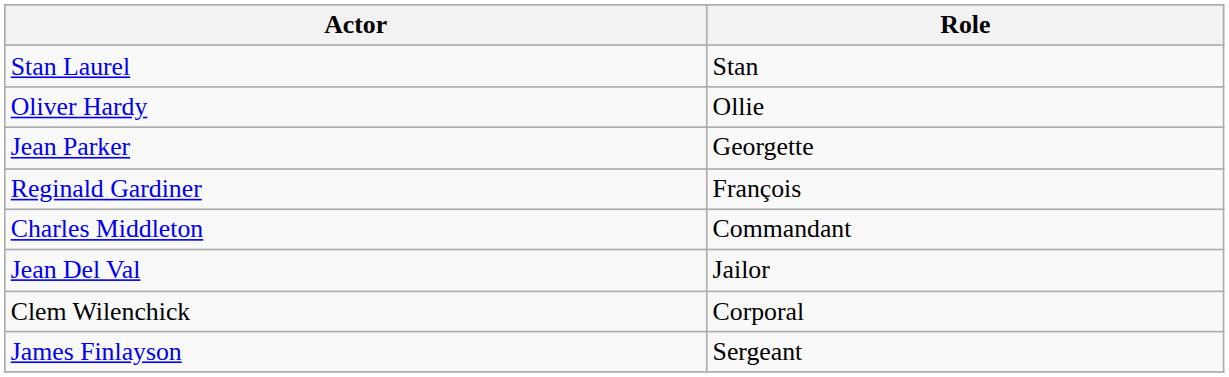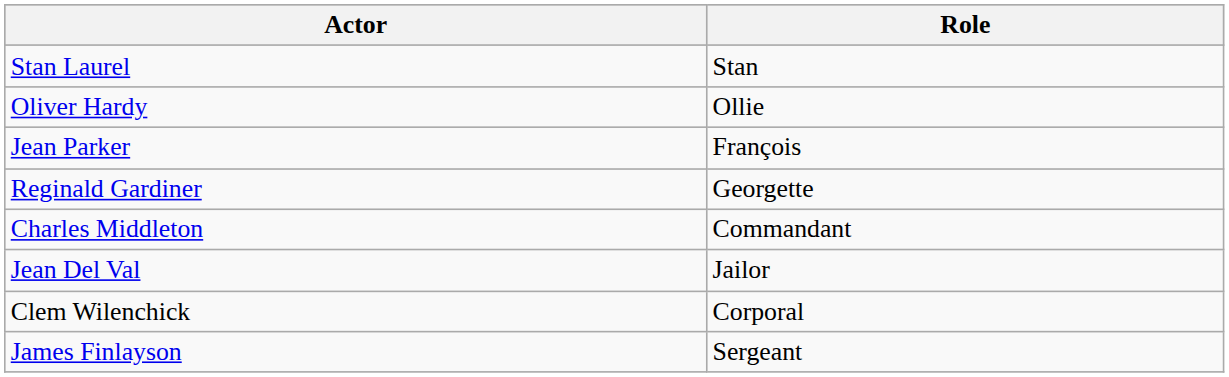Jean Parker | Role: Georgette -> François
Reginald Gardiner | Role: François -> Georgette
